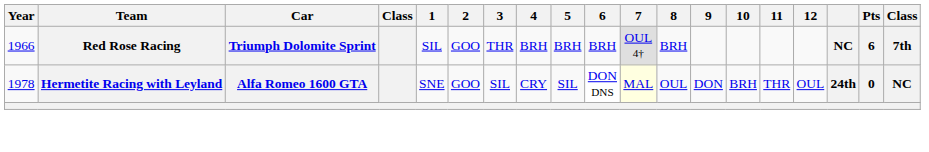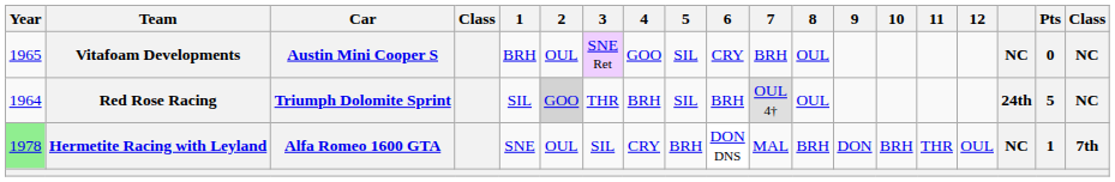+ row: 1965 | Vitafoam Developments | Austin Mini Cooper S | BRH | OUL | SNE Ret | GOO | SIL | CRY | BRH | OUL | NC | 0 | NC
Red Rose Racing | Year: 1966 -> 1964
Red Rose Racing | 2: no background -> lightgrey background
Red Rose Racing | 5: BRH -> SIL
Red Rose Racing | 8: BRH -> OUL
Red Rose Racing | column 17: NC -> 24th
Red Rose Racing | Pts: 6 -> 5
Red Rose Racing | column 19: 7th -> NC
Hermetite Racing with Leyland | Year: no background -> lightgreen background
Hermetite Racing with Leyland | 2: GOO -> OUL
Hermetite Racing with Leyland | 5: SIL -> BRH
Hermetite Racing with Leyland | 7: lightyellow background -> no background
Hermetite Racing with Leyland | 8: OUL -> BRH
Hermetite Racing with Leyland | column 17: 24th -> NC
Hermetite Racing with Leyland | Pts: 0 -> 1
Hermetite Racing with Leyland | column 19: NC -> 7th
